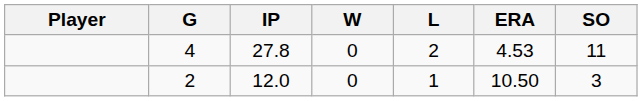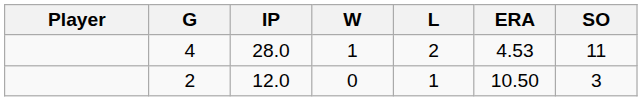4 | IP: 27.8 -> 28.0
4 | W: 0 -> 1
